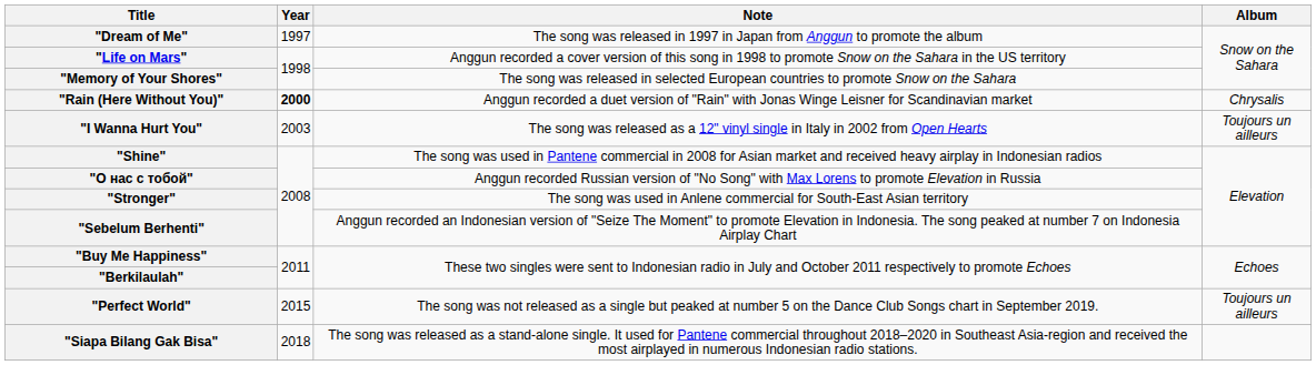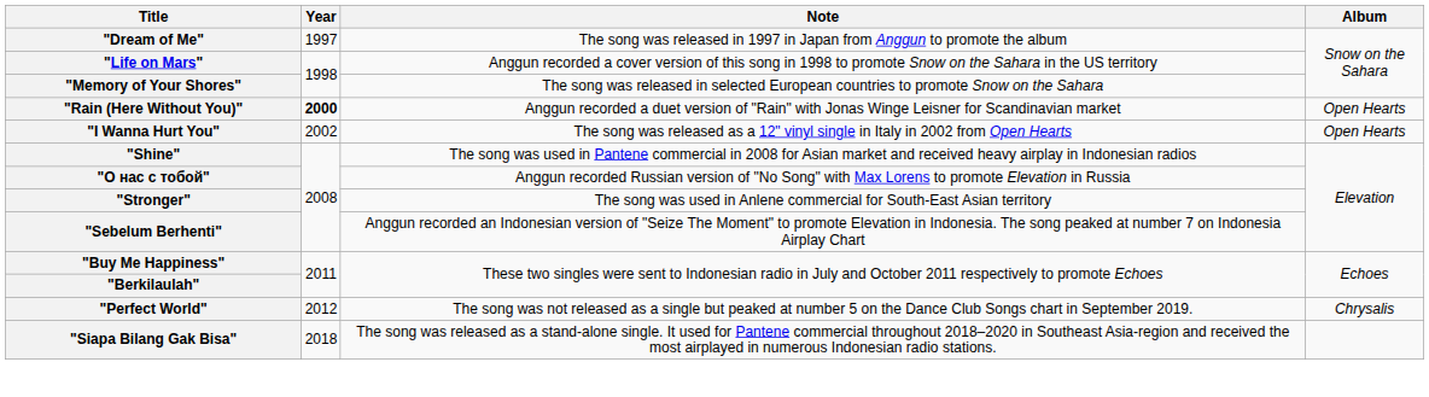"Rain (Here Without You)" | Album: Chrysalis -> Open Hearts
"I Wanna Hurt You" | Year: 2003 -> 2002
"I Wanna Hurt You" | Album: Toujours un ailleurs -> Open Hearts
"Perfect World" | Year: 2015 -> 2012
"Perfect World" | Album: Toujours un ailleurs -> Chrysalis
